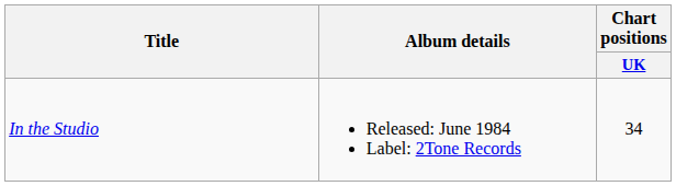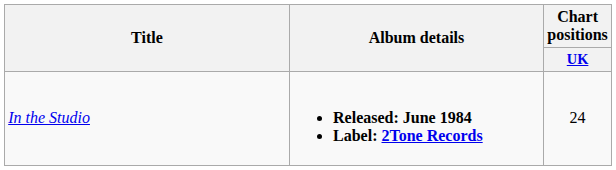In the Studio | Album details: normal -> bold
In the Studio | Chart positions / UK: 34 -> 24
